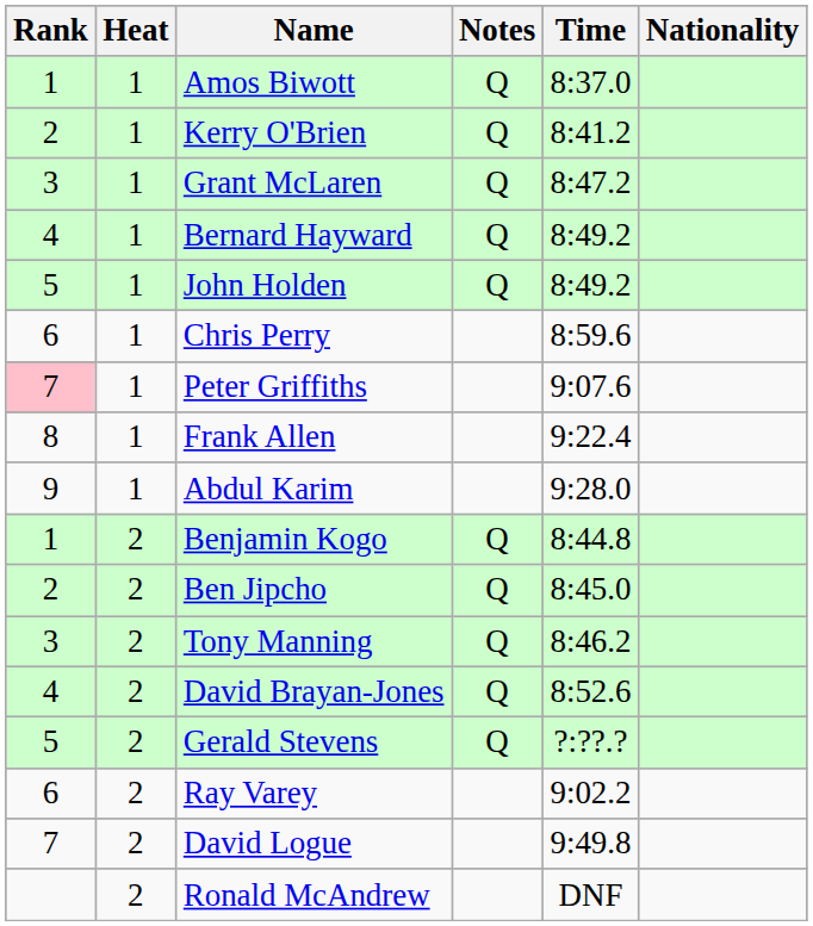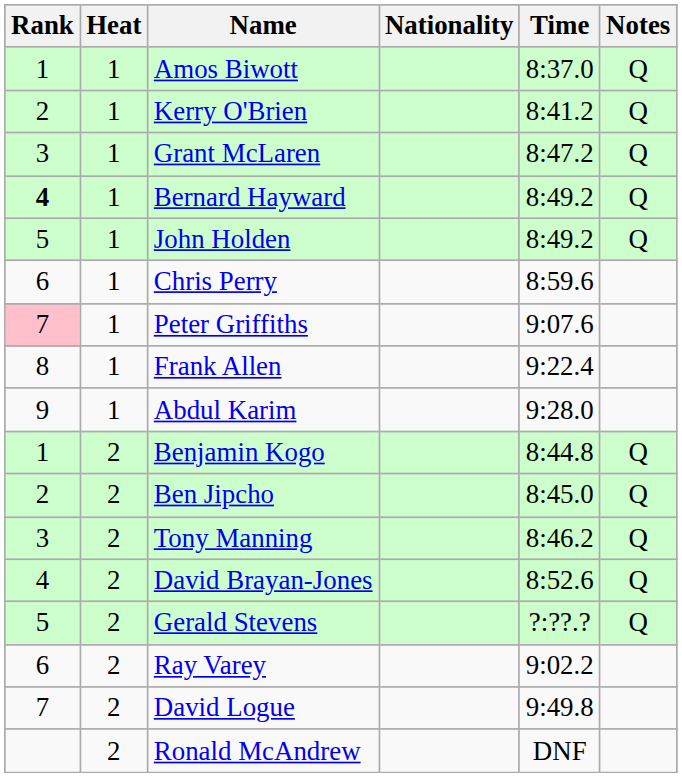columns swapped: Nationality <-> Notes
Bernard Hayward | Rank: normal -> bold
